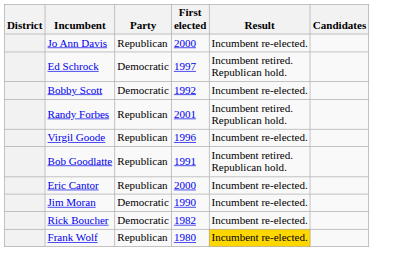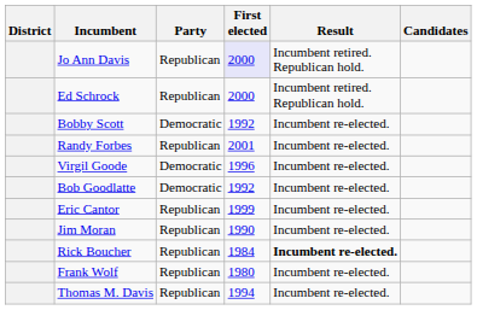Jo Ann Davis | First elected: no background -> lavender background
Jo Ann Davis | Result: Incumbent re-elected. -> Incumbent retired. Republican hold.
Ed Schrock | Party: Democratic -> Republican
Ed Schrock | First elected: 1997 -> 2000
Randy Forbes | Result: Incumbent retired. Republican hold. -> Incumbent re-elected.
Virgil Goode | Party: Republican -> Democratic
Bob Goodlatte | Party: Republican -> Democratic
Bob Goodlatte | First elected: 1991 -> 1992
Bob Goodlatte | Result: Incumbent retired. Republican hold. -> Incumbent re-elected.
Eric Cantor | First elected: 2000 -> 1999
Jim Moran | Party: Democratic -> Republican
Rick Boucher | Party: Democratic -> Republican
Rick Boucher | First elected: 1982 -> 1984
Rick Boucher | Result: normal -> bold
Frank Wolf | Result: gold background -> no background
+ row: Thomas M. Davis | Republican | 1994 | Incumbent re-elected.
